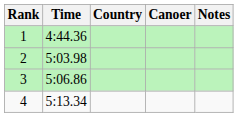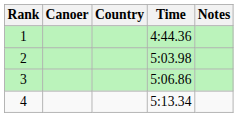columns swapped: Canoer <-> Time
